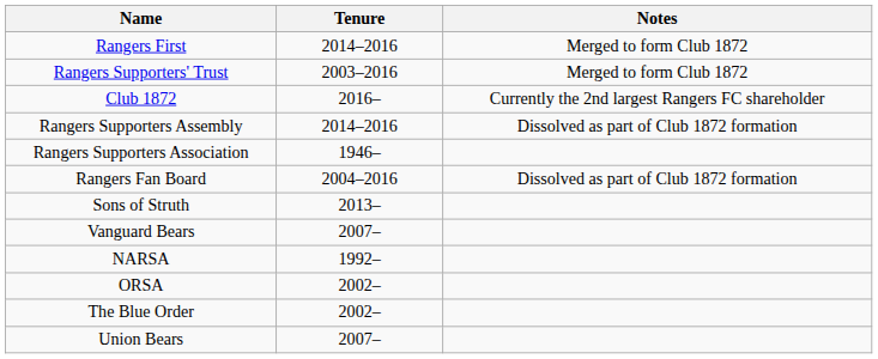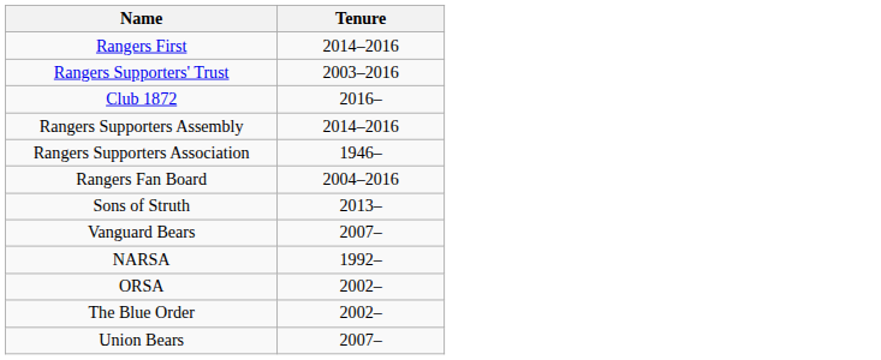- column: Notes | Merged to form Club 1872 | Merged to form Club 1872 | Currently the 2nd largest Rangers FC shareholder | Dissolved as part of Club 1872 formation | Dissolved as part of Club 1872 formation
